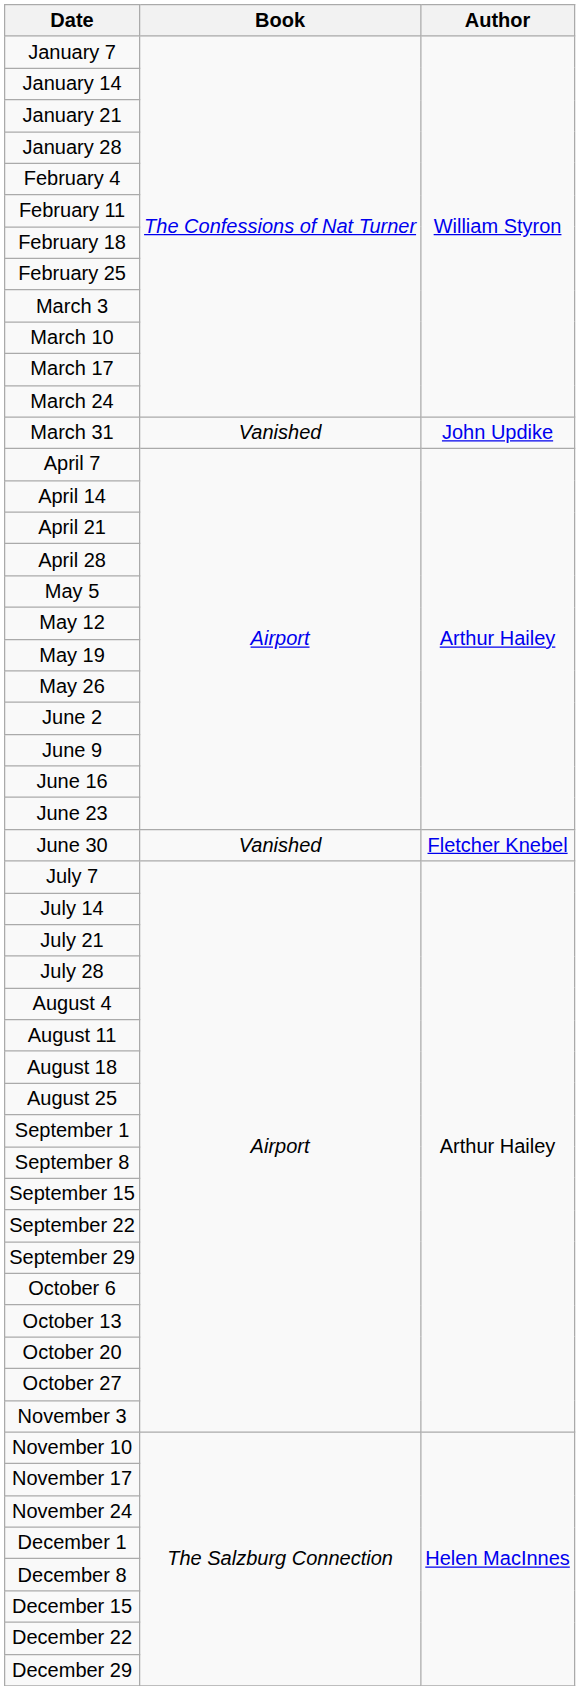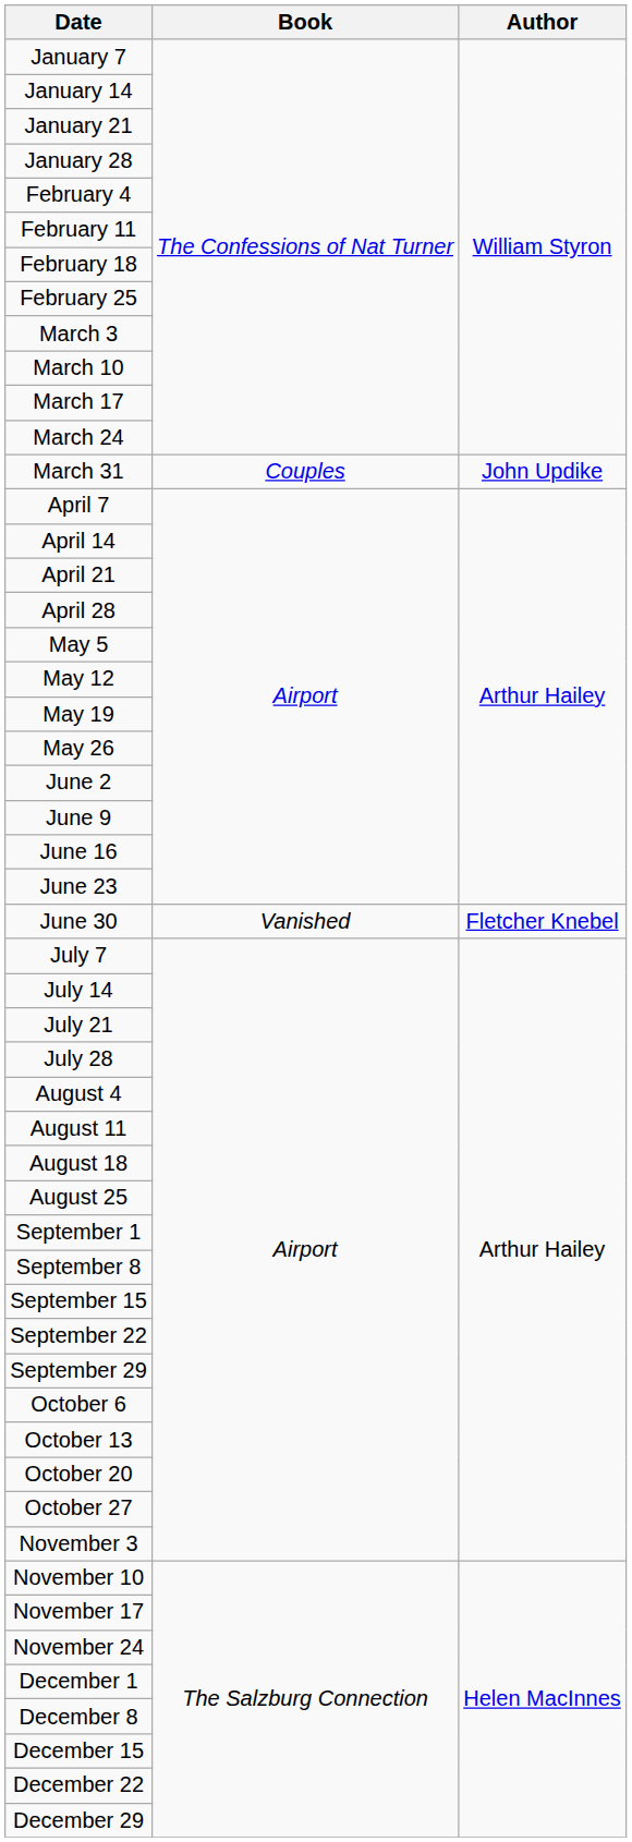March 31 | Book: Vanished -> Couples
